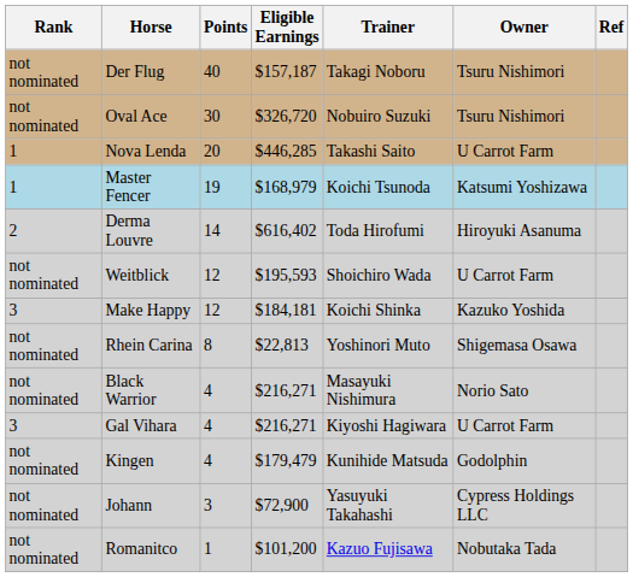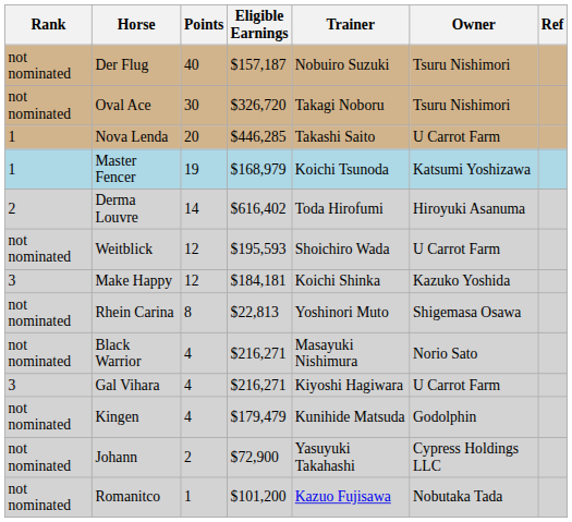Der Flug | Trainer: Takagi Noboru -> Nobuiro Suzuki
Oval Ace | Trainer: Nobuiro Suzuki -> Takagi Noboru
Johann | Points: 3 -> 2
